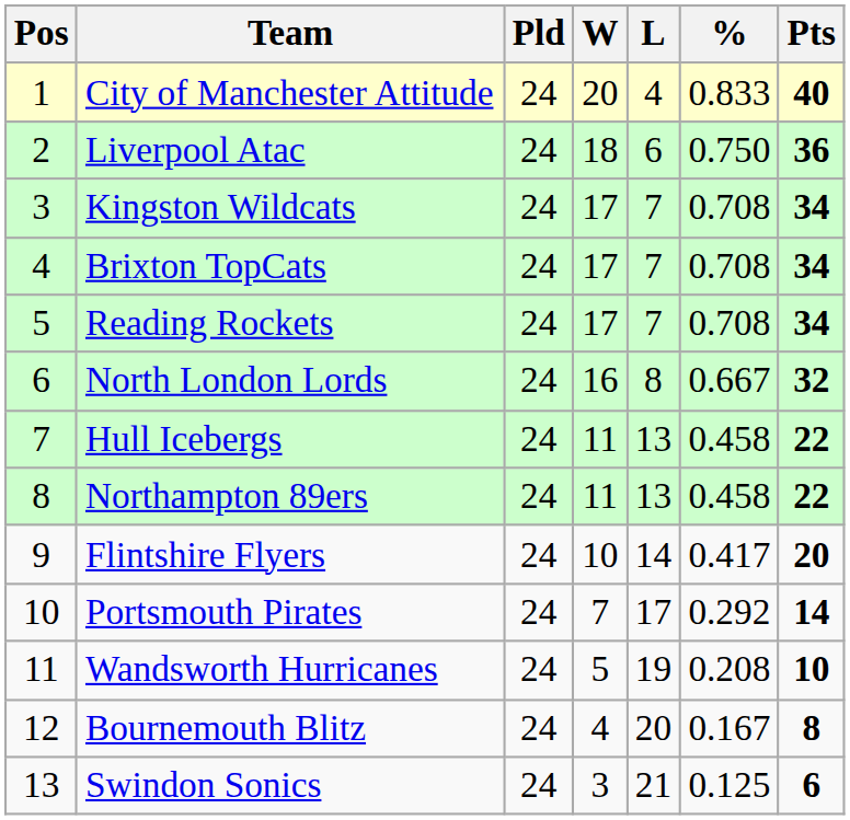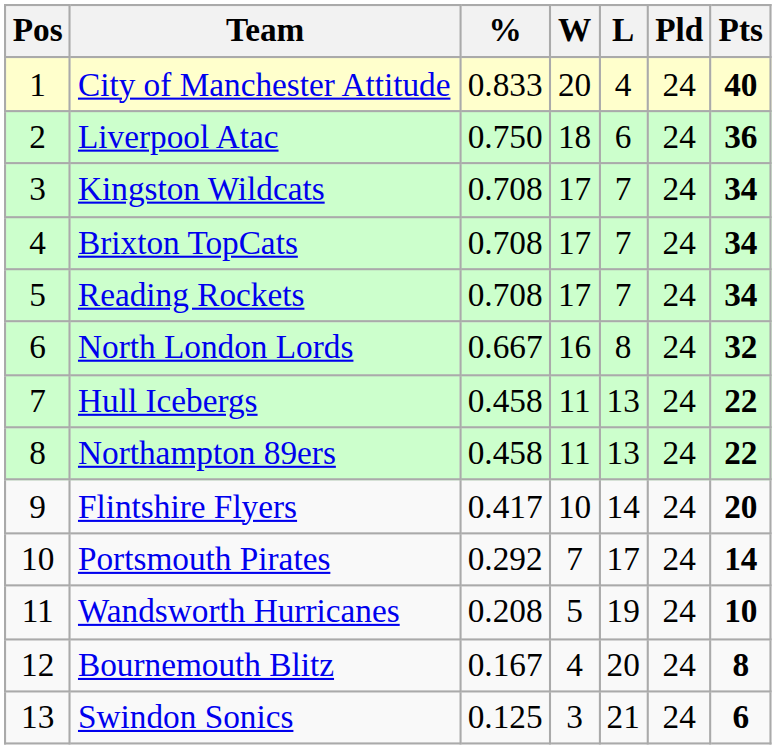columns swapped: Pld <-> %
